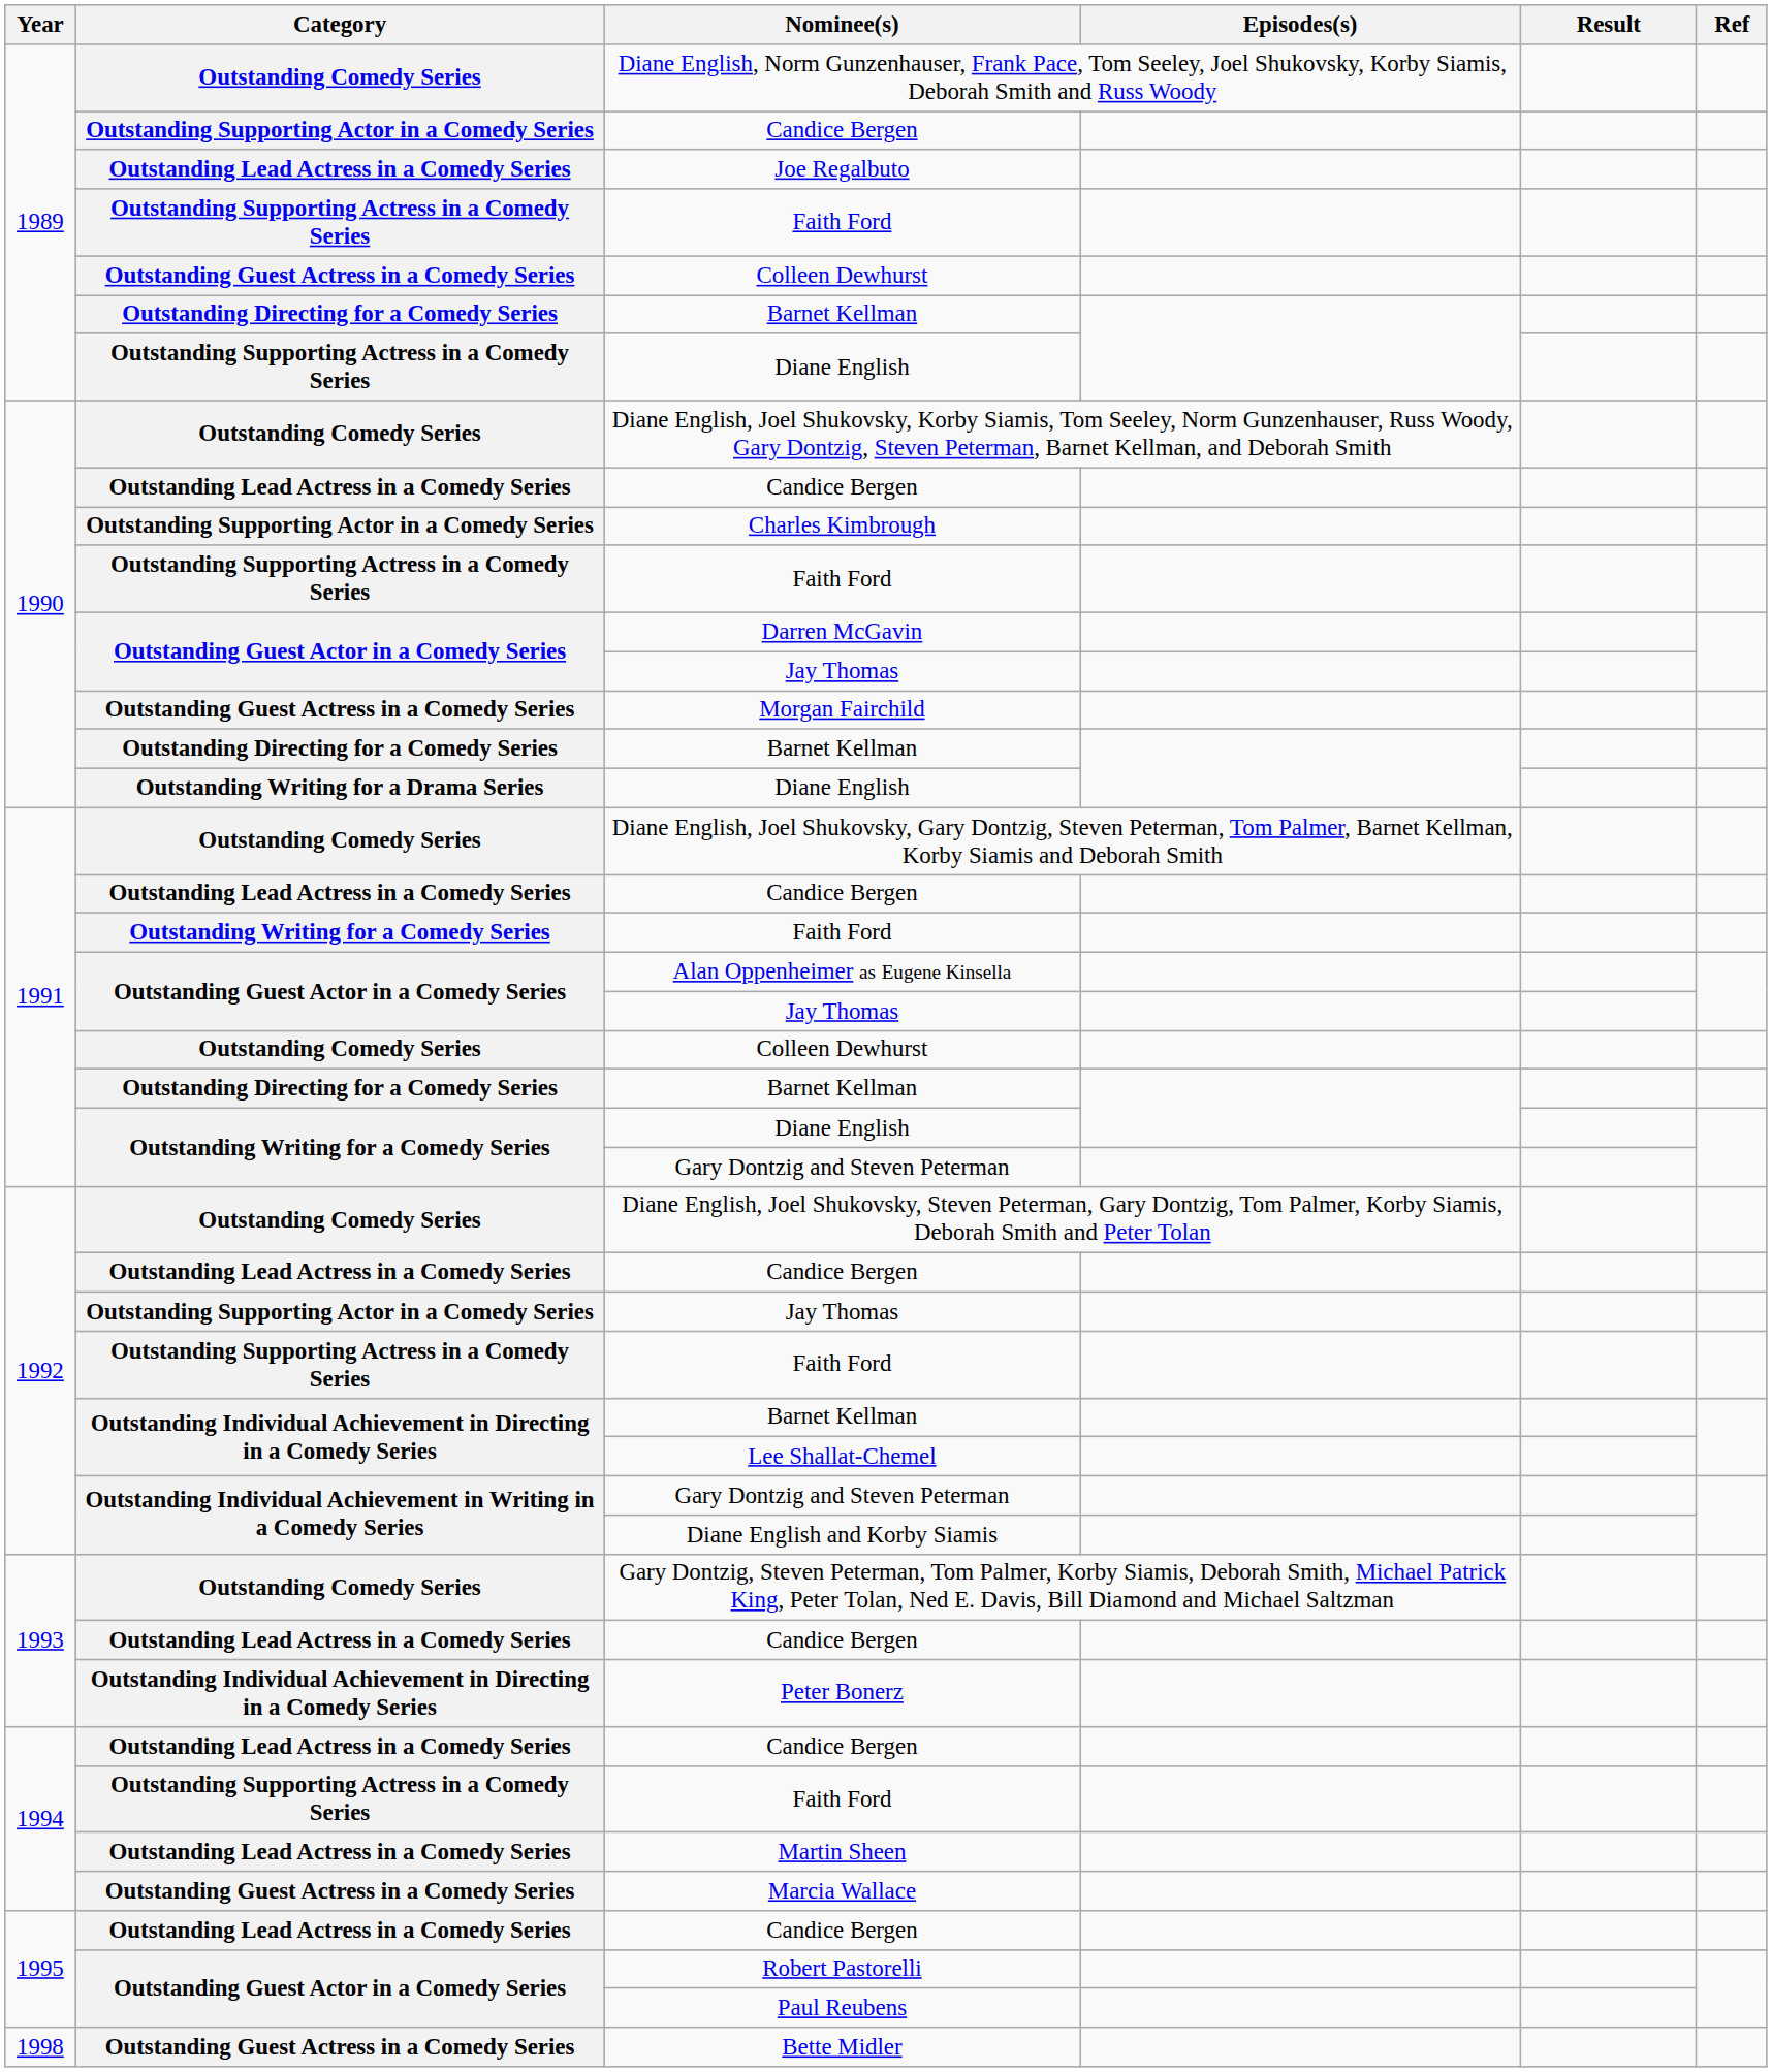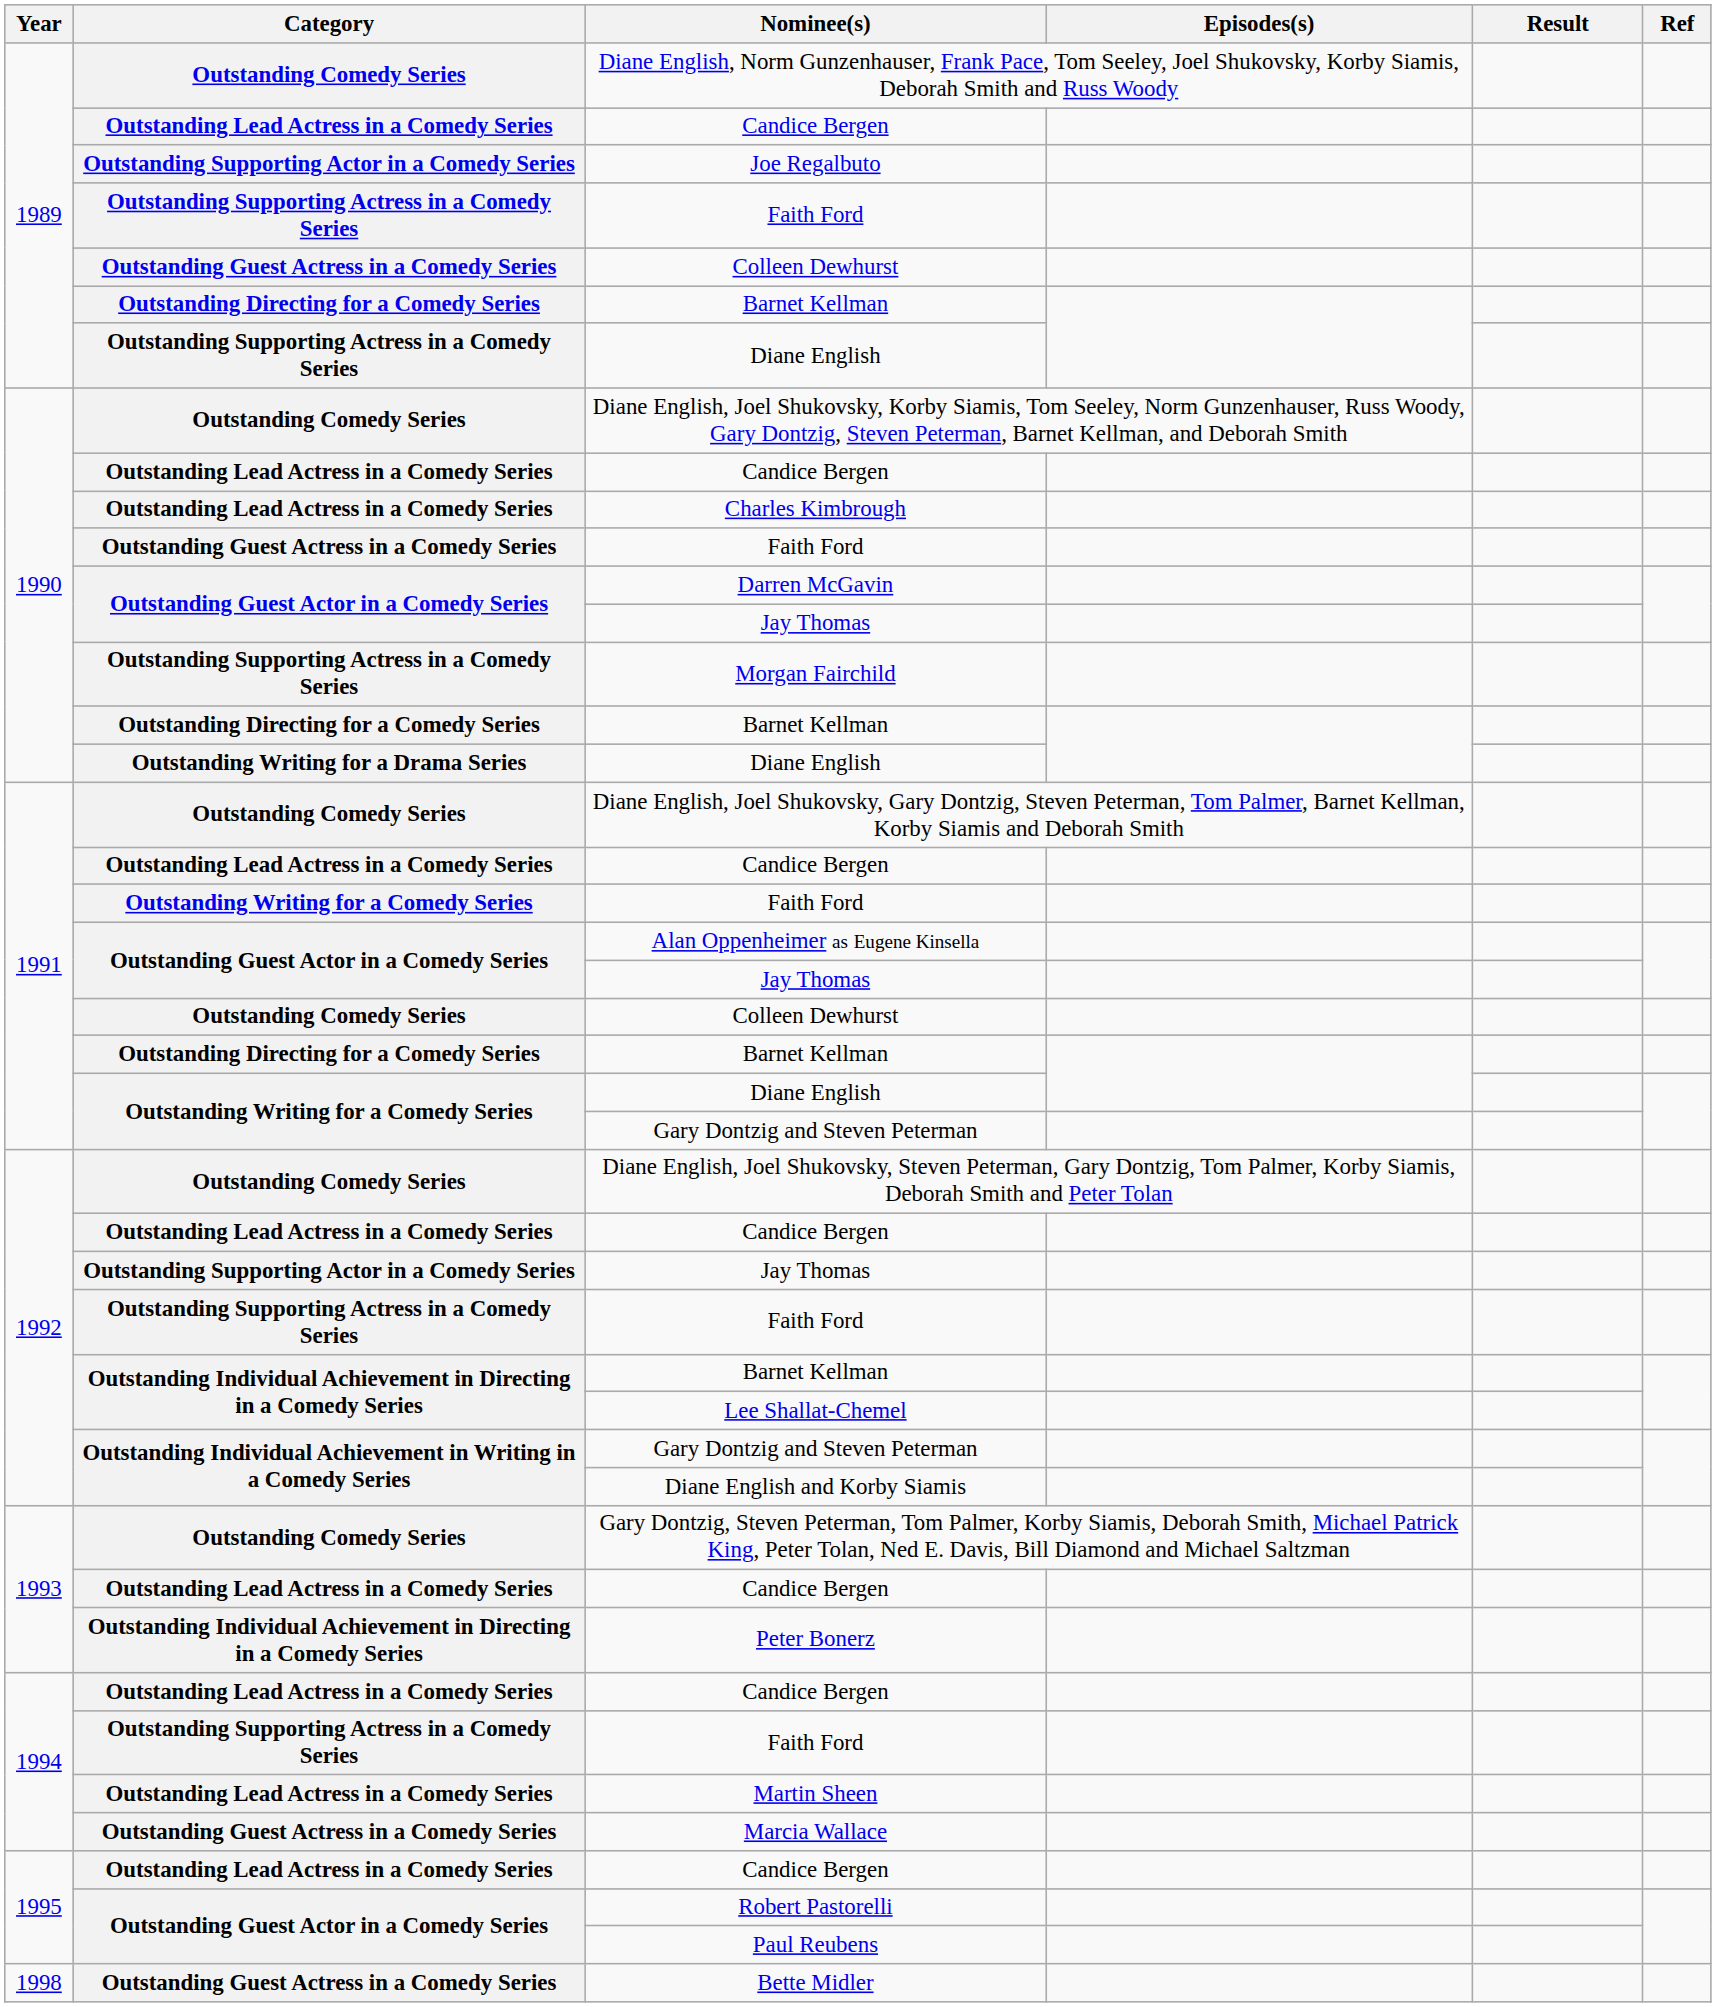1989 / Candice Bergen | Category: Outstanding Supporting Actor in a Comedy Series -> Outstanding Lead Actress in a Comedy Series
Joe Regalbuto | Category: Outstanding Lead Actress in a Comedy Series -> Outstanding Supporting Actor in a Comedy Series
Charles Kimbrough | Category: Outstanding Supporting Actor in a Comedy Series -> Outstanding Lead Actress in a Comedy Series
1990 / Faith Ford | Category: Outstanding Supporting Actress in a Comedy Series -> Outstanding Guest Actress in a Comedy Series
Morgan Fairchild | Category: Outstanding Guest Actress in a Comedy Series -> Outstanding Supporting Actress in a Comedy Series
